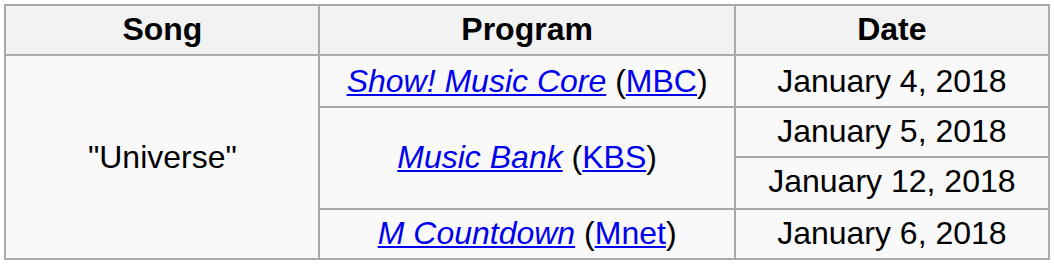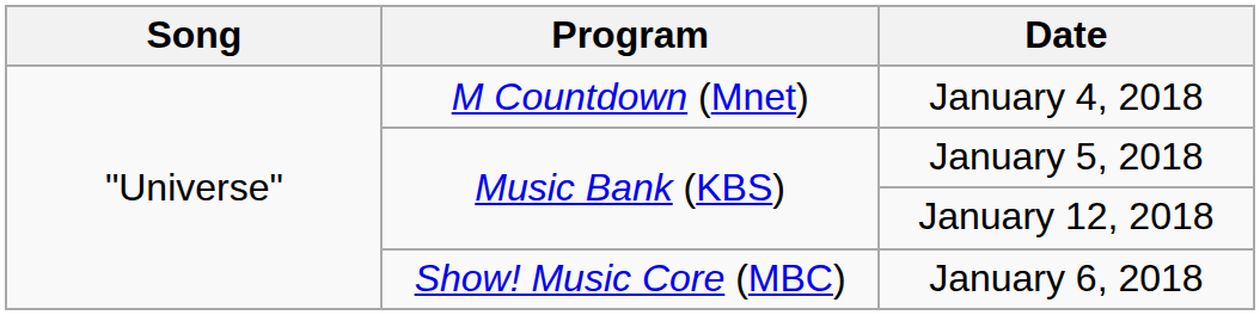January 4, 2018 | Program: Show! Music Core (MBC) -> M Countdown (Mnet)
January 6, 2018 | Program: M Countdown (Mnet) -> Show! Music Core (MBC)
